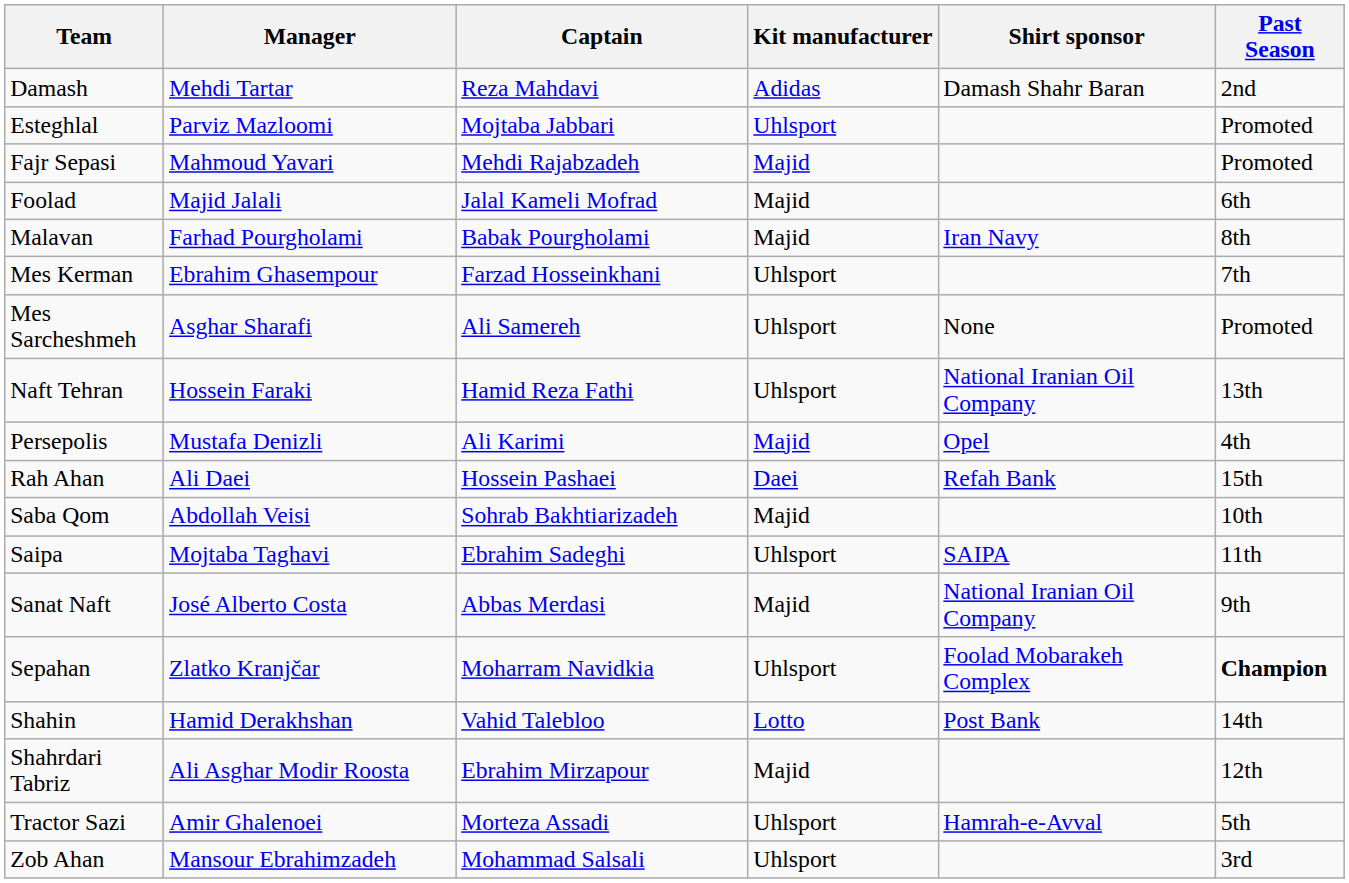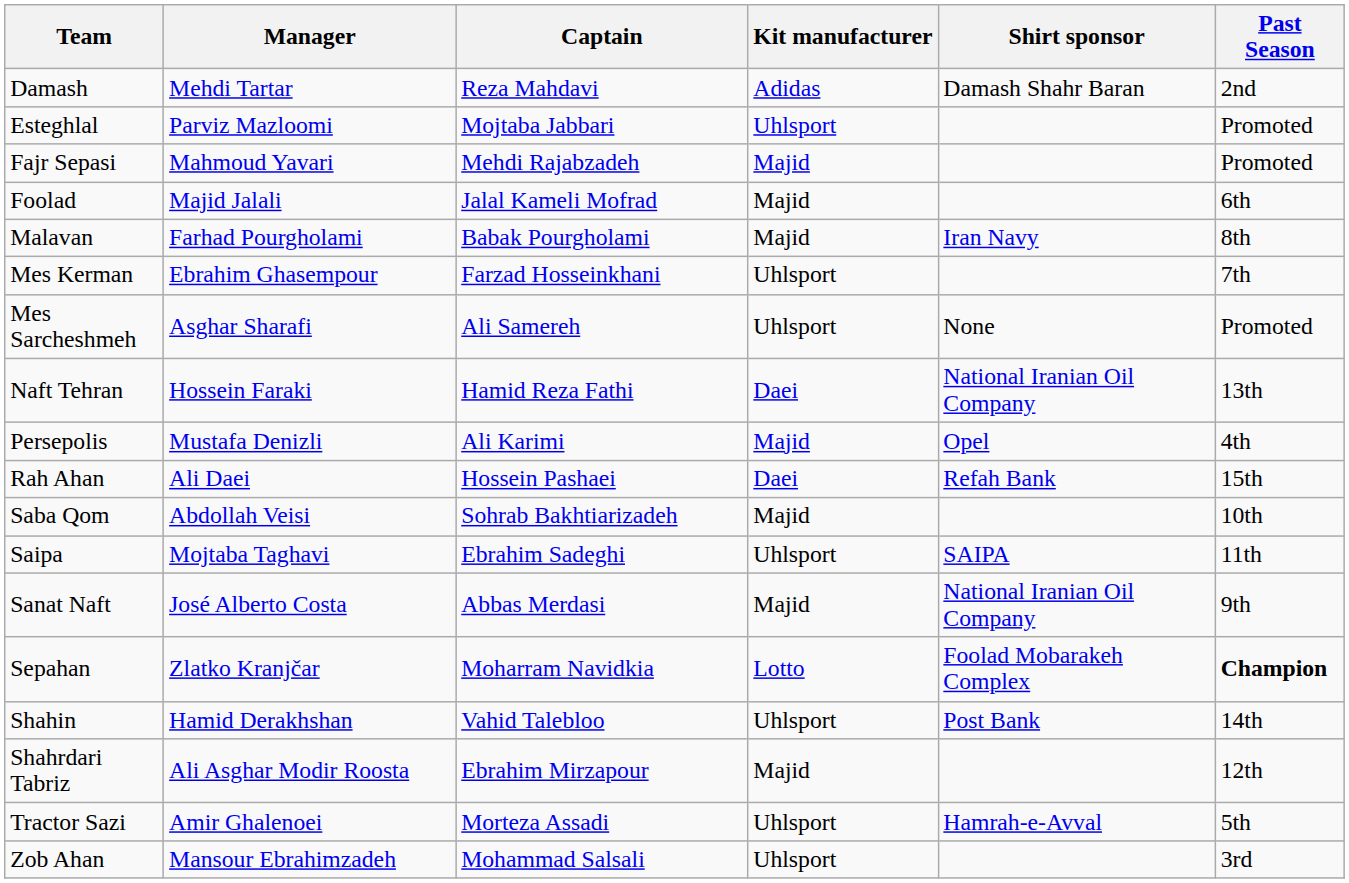Naft Tehran | Kit manufacturer: Uhlsport -> Daei
Sepahan | Kit manufacturer: Uhlsport -> Lotto
Shahin | Kit manufacturer: Lotto -> Uhlsport
